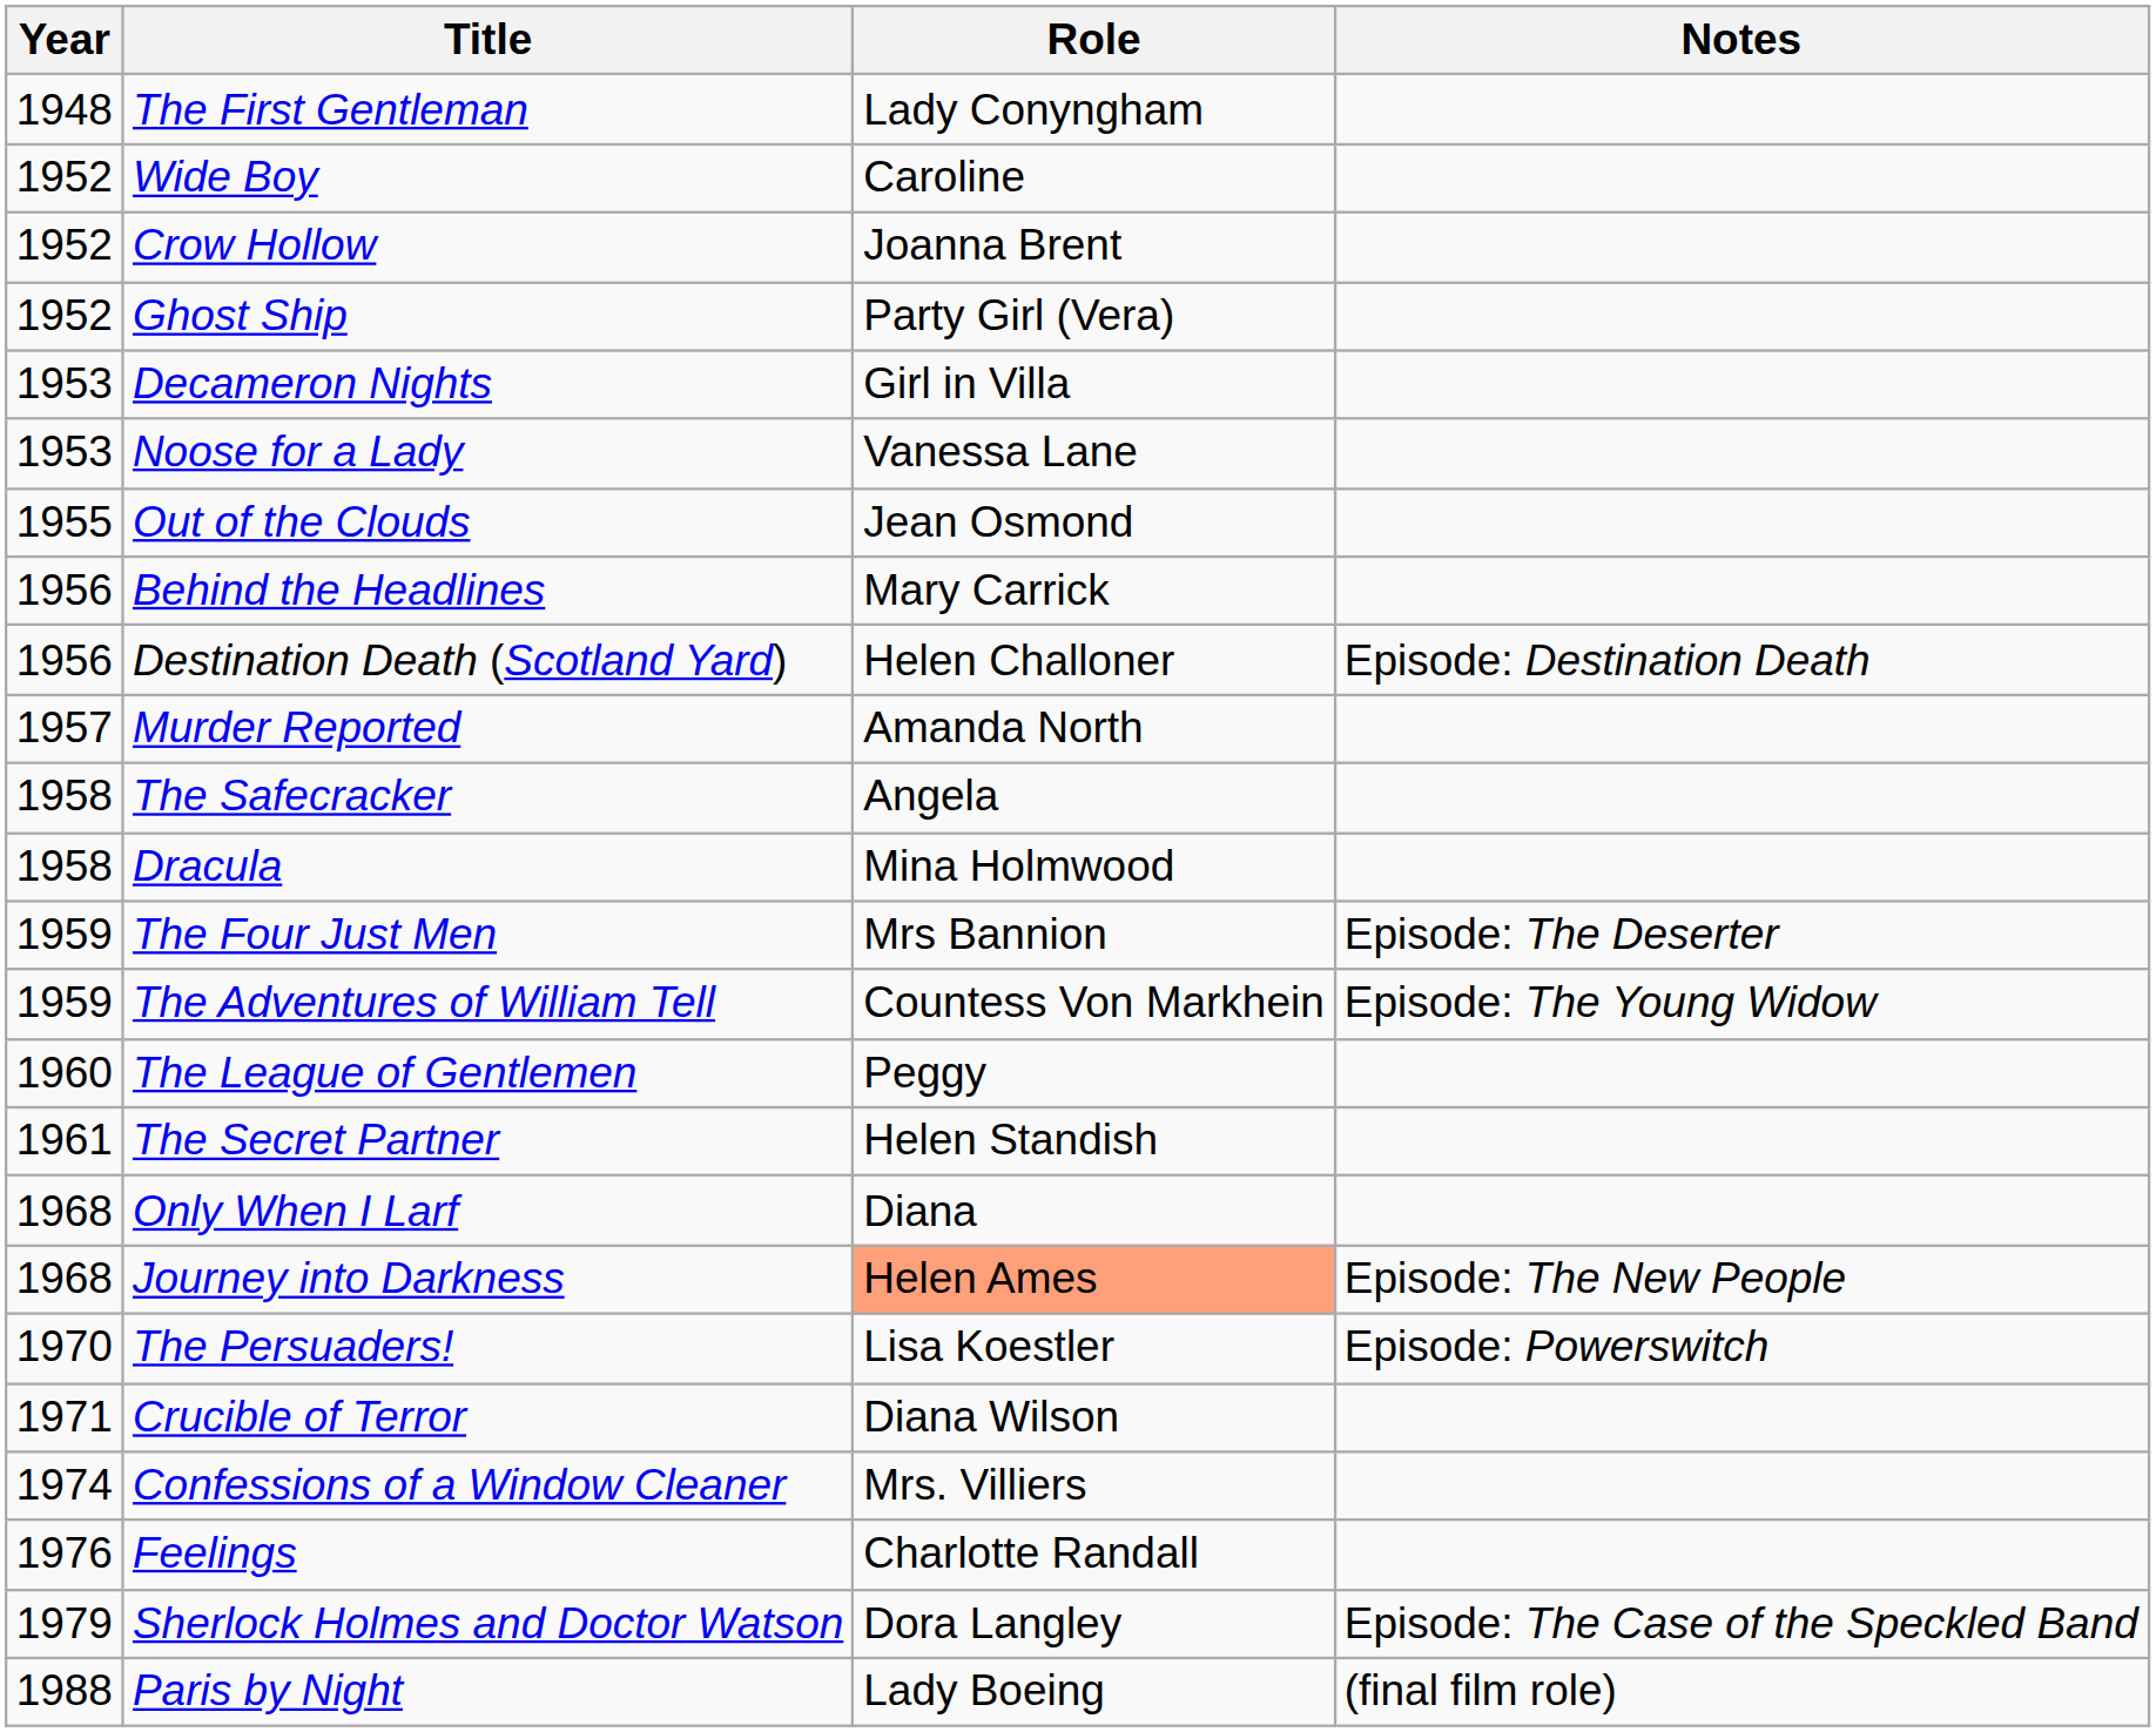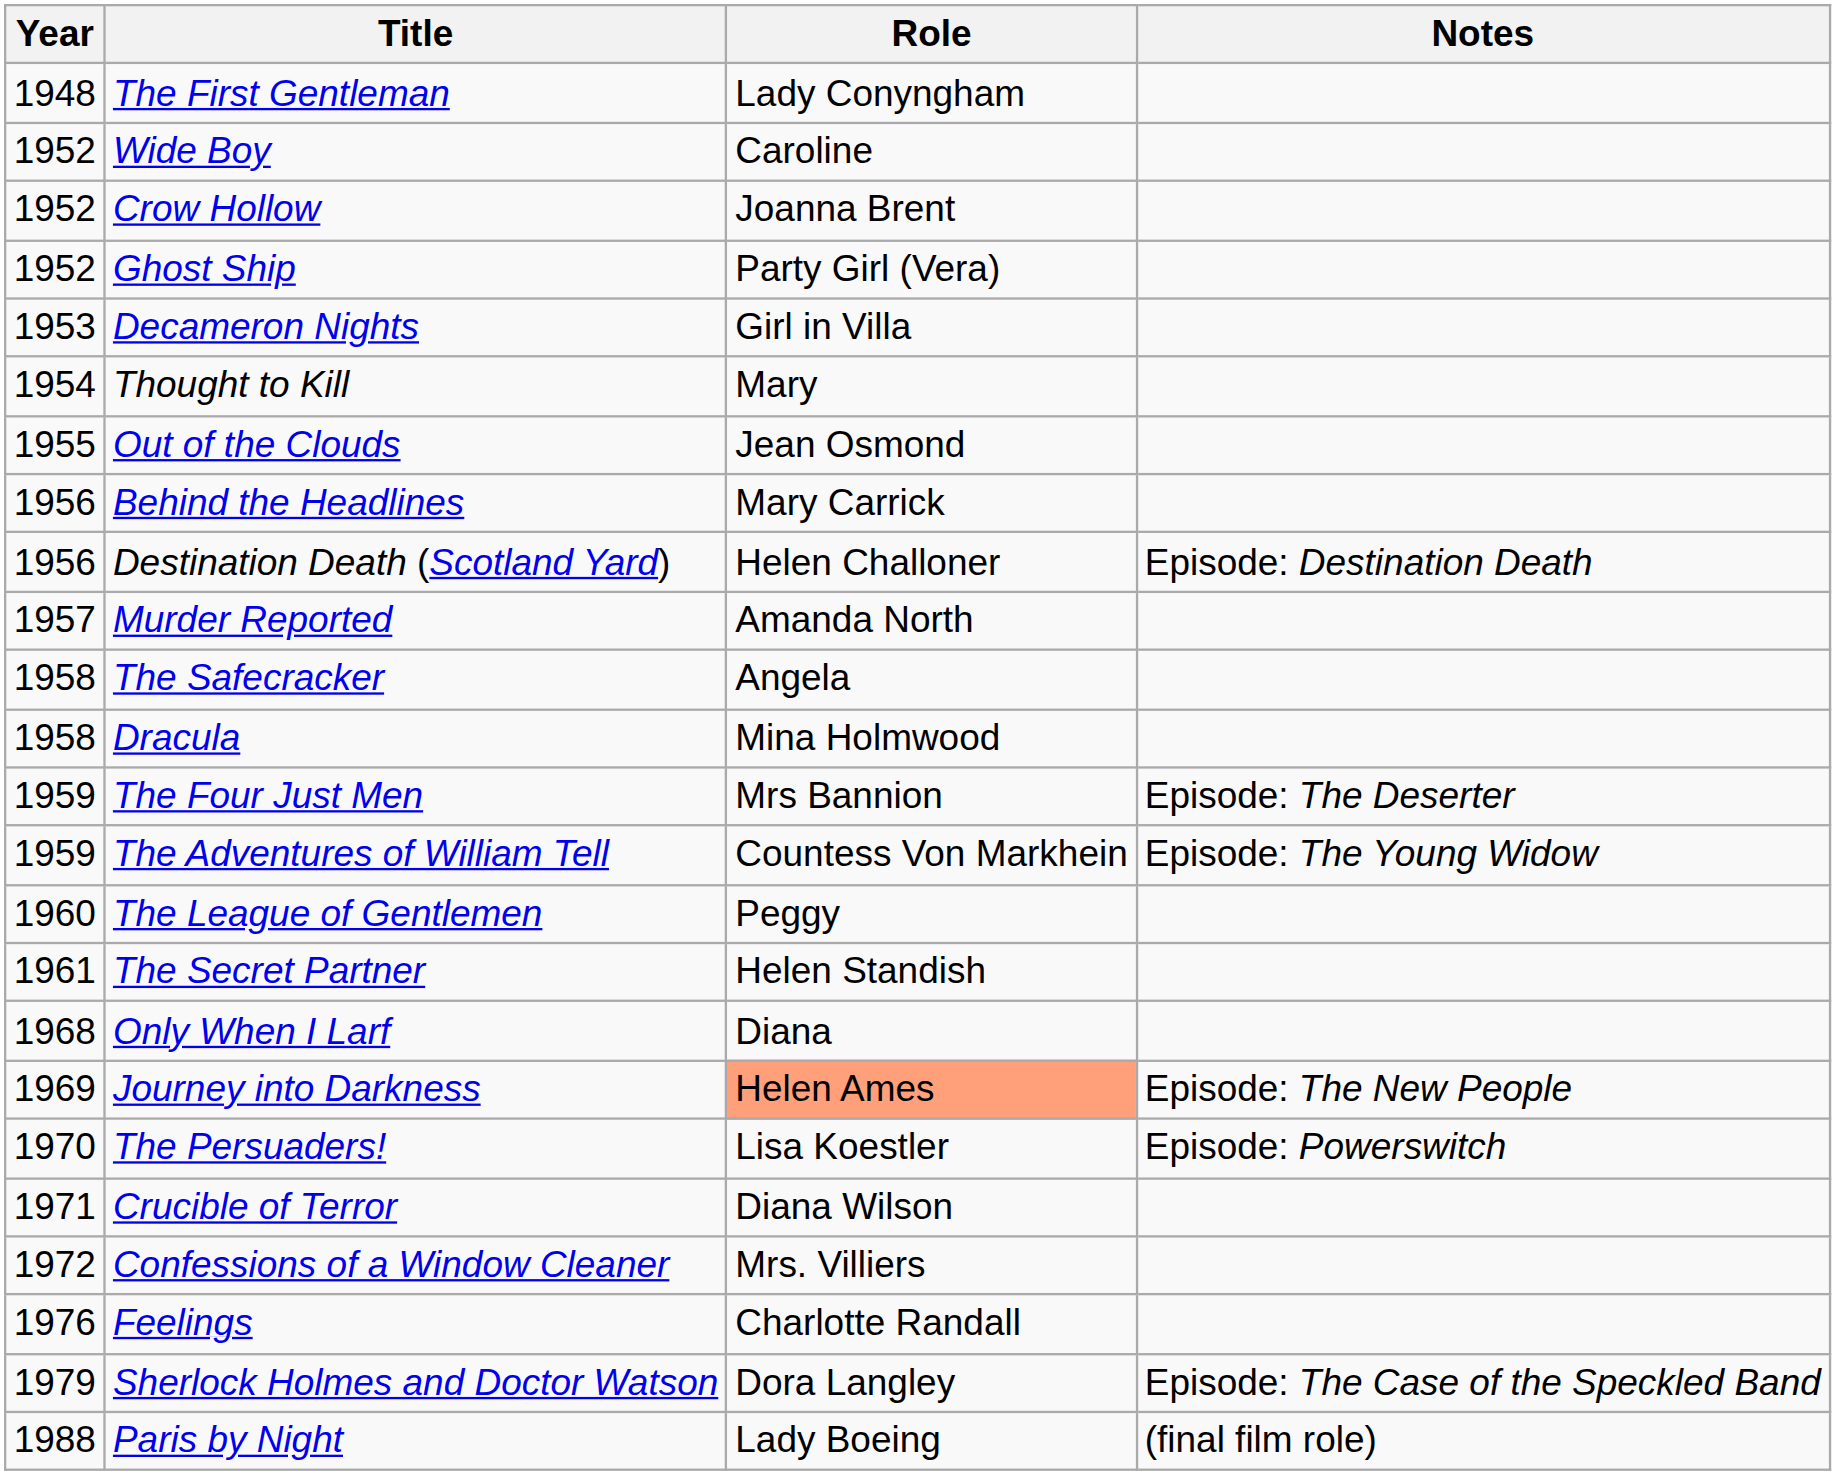- row: 1953 | Noose for a Lady | Vanessa Lane
+ row: 1954 | Thought to Kill | Mary
Journey into Darkness | Year: 1968 -> 1969
Confessions of a Window Cleaner | Year: 1974 -> 1972
